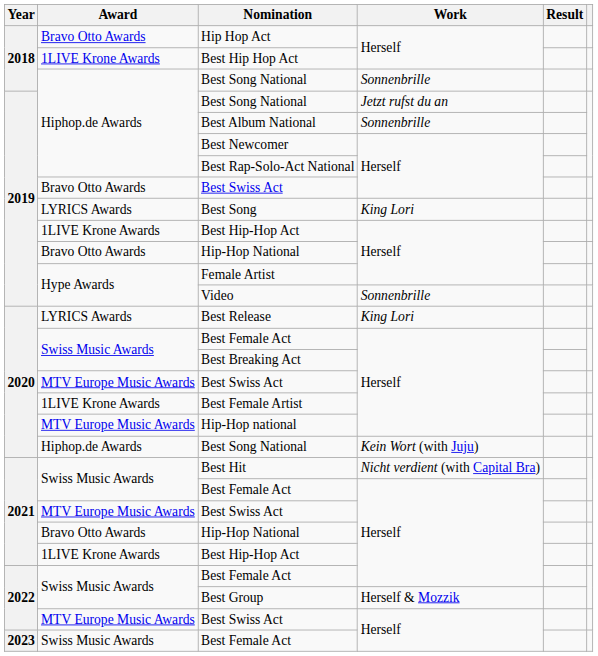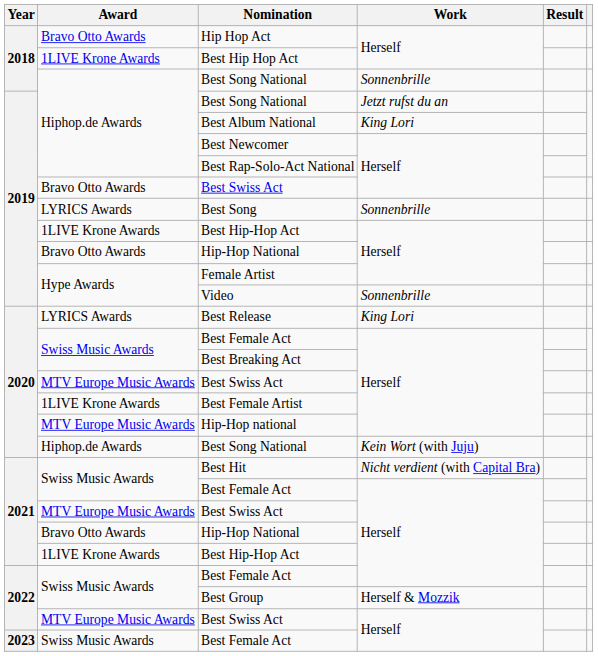Best Album National | Work: Sonnenbrille -> King Lori
Best Song | Work: King Lori -> Sonnenbrille
